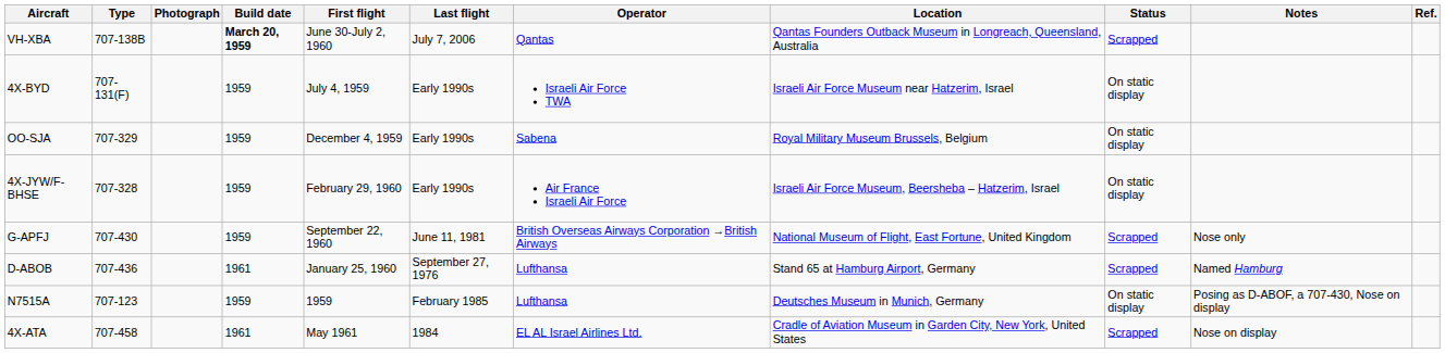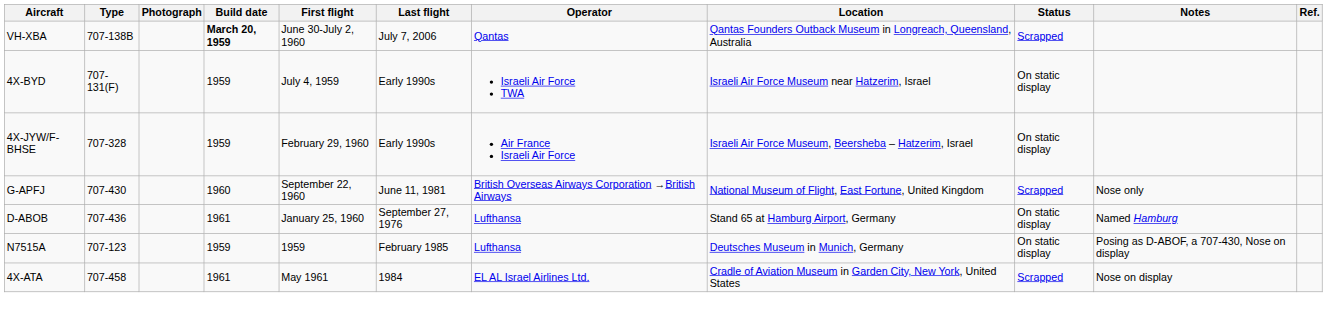- row: OO-SJA | 707-329 | 1959 | December 4, 1959 | Early 1990s | Sabena | Royal Military Museum Brussels, Belgium | On static display
G-APFJ | Build date: 1959 -> 1960
D-ABOB | Status: Scrapped -> On static display
